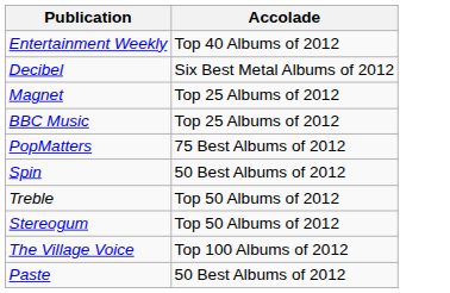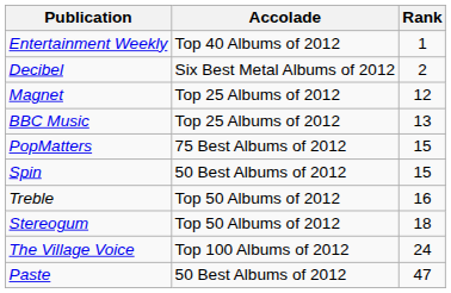+ column: Rank | 1 | 2 | 12 | 13 | 15 | 15 | 16 | 18 | 24 | 47
